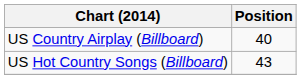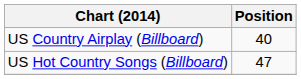US Hot Country Songs (Billboard) | Position: 43 -> 47
